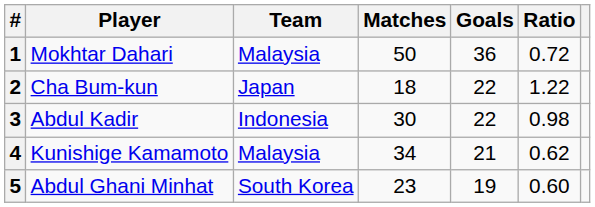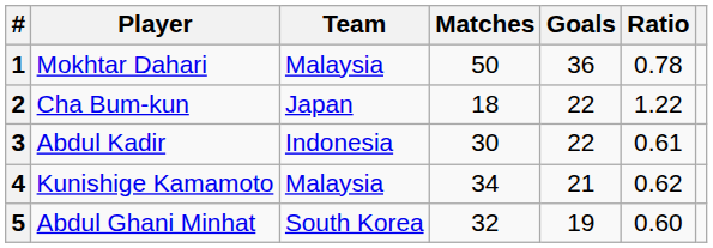1 | Ratio: 0.72 -> 0.78
3 | Ratio: 0.98 -> 0.61
5 | Matches: 23 -> 32
